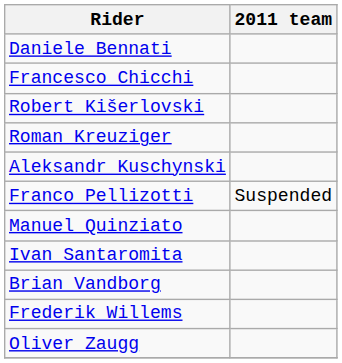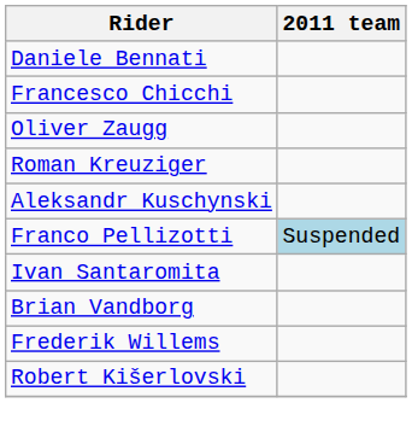rows swapped: Robert Kišerlovski <-> Oliver Zaugg
Franco Pellizotti | 2011 team: no background -> lightblue background
- row: Manuel Quinziato
